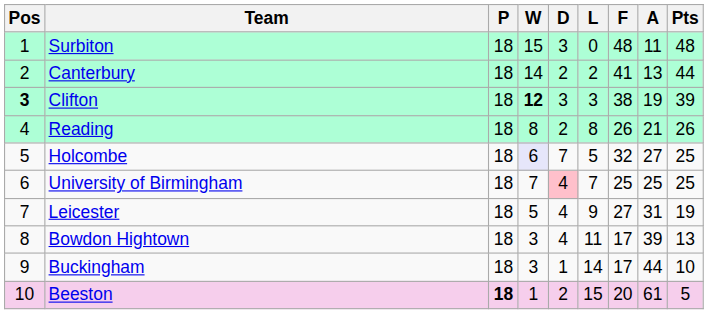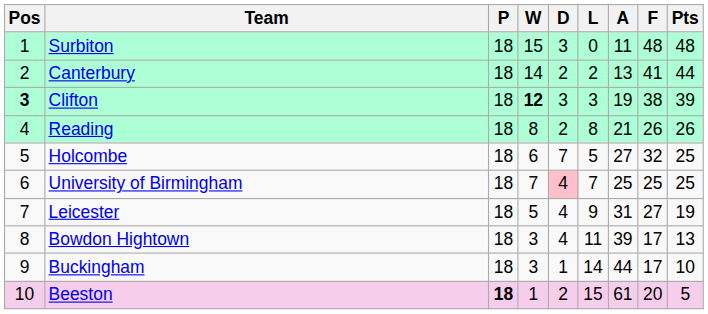columns swapped: F <-> A
Holcombe | W: lavender background -> no background
